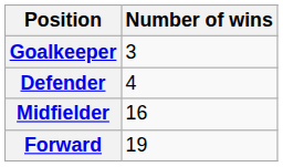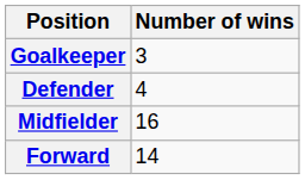Forward | Number of wins: 19 -> 14
